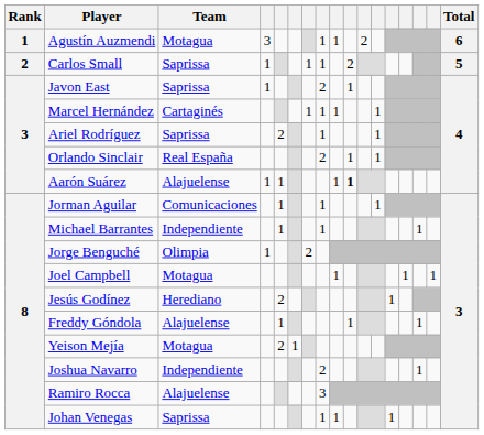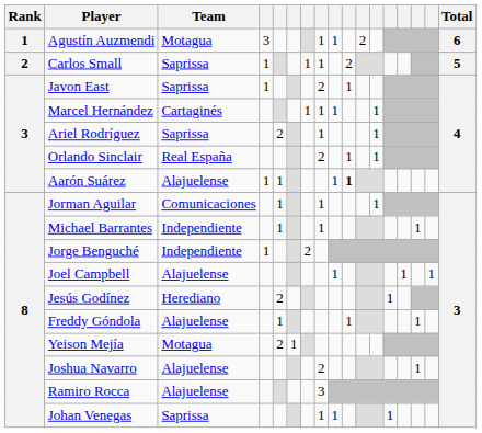Jorge Benguché | Team: Olimpia -> Independiente
Joel Campbell | Team: Motagua -> Alajuelense
Joshua Navarro | Team: Independiente -> Alajuelense
